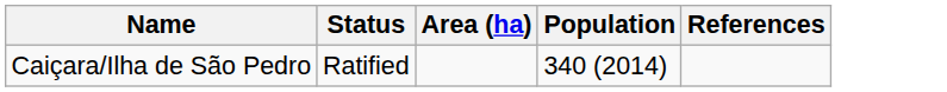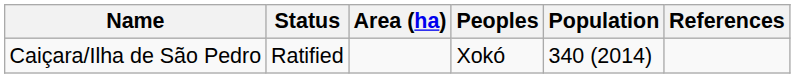+ column: Peoples | Xokó
